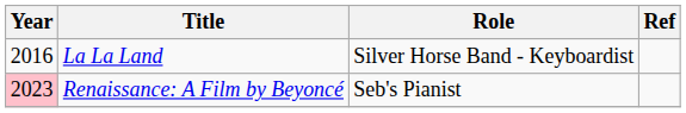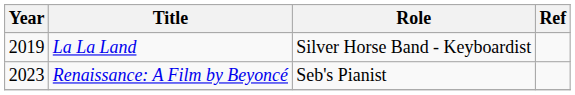La La Land | Year: 2016 -> 2019
Renaissance: A Film by Beyoncé | Year: pink background -> no background
